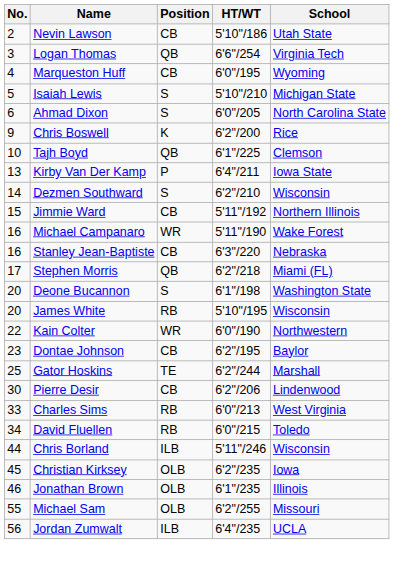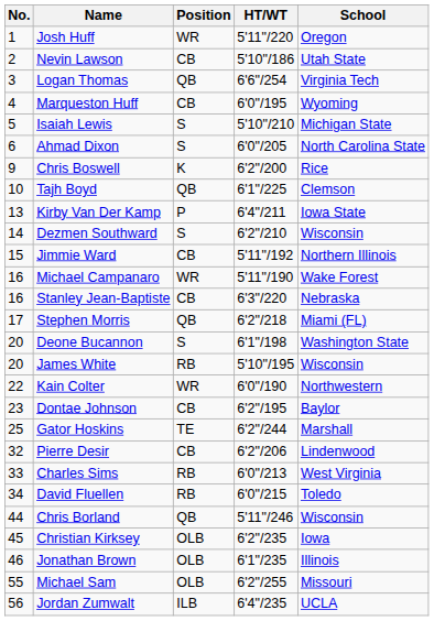+ row: 1 | Josh Huff | WR | 5'11"/220 | Oregon
Pierre Desir | No.: 30 -> 32
Chris Borland | Position: ILB -> QB
